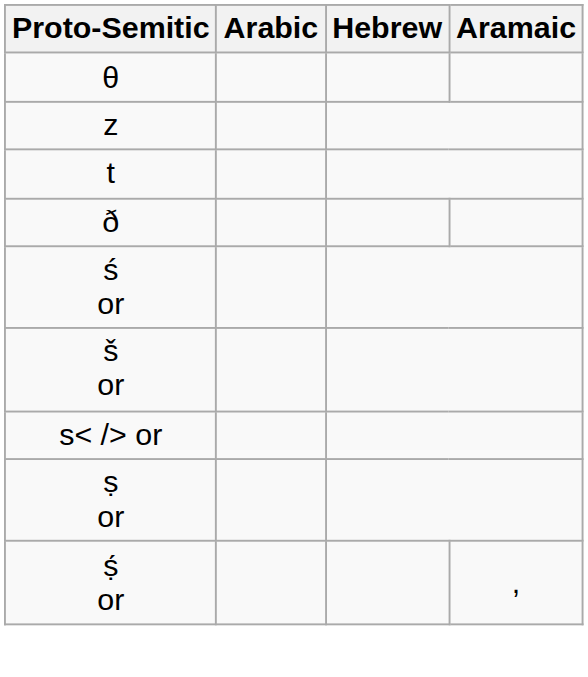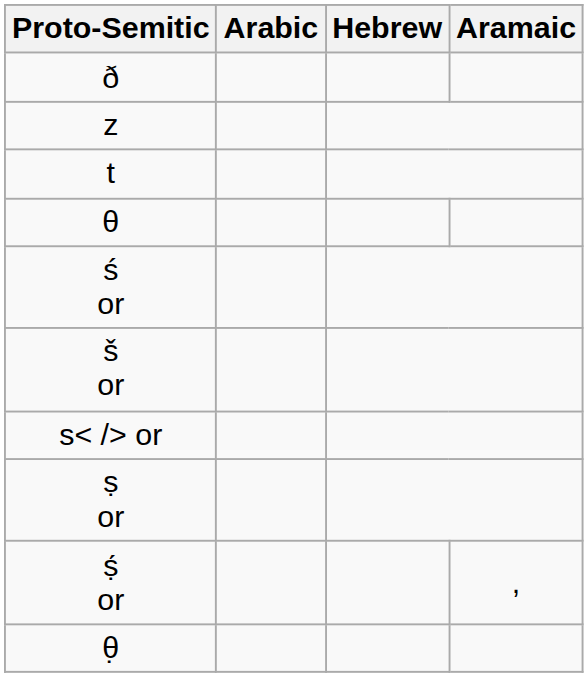rows swapped: ð <-> θ
+ row: θ̣
